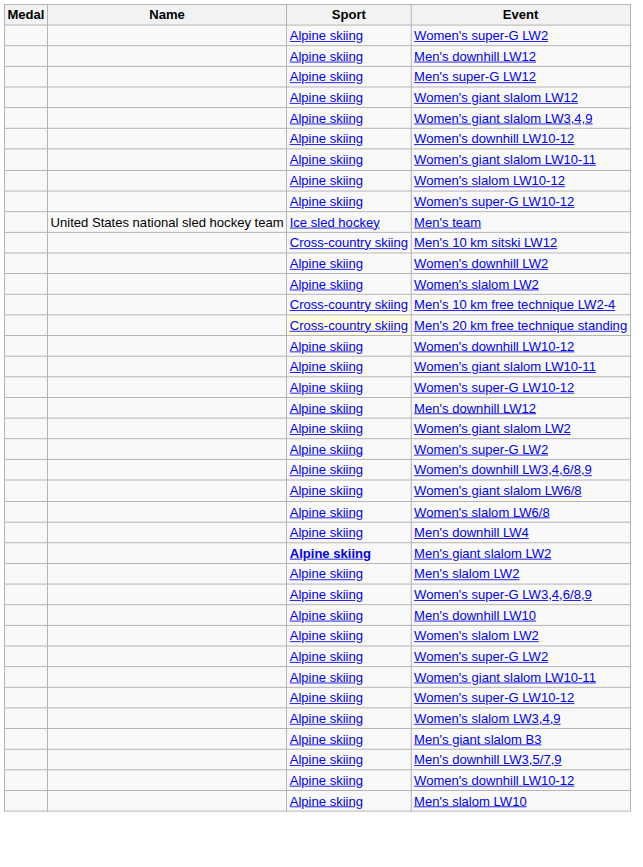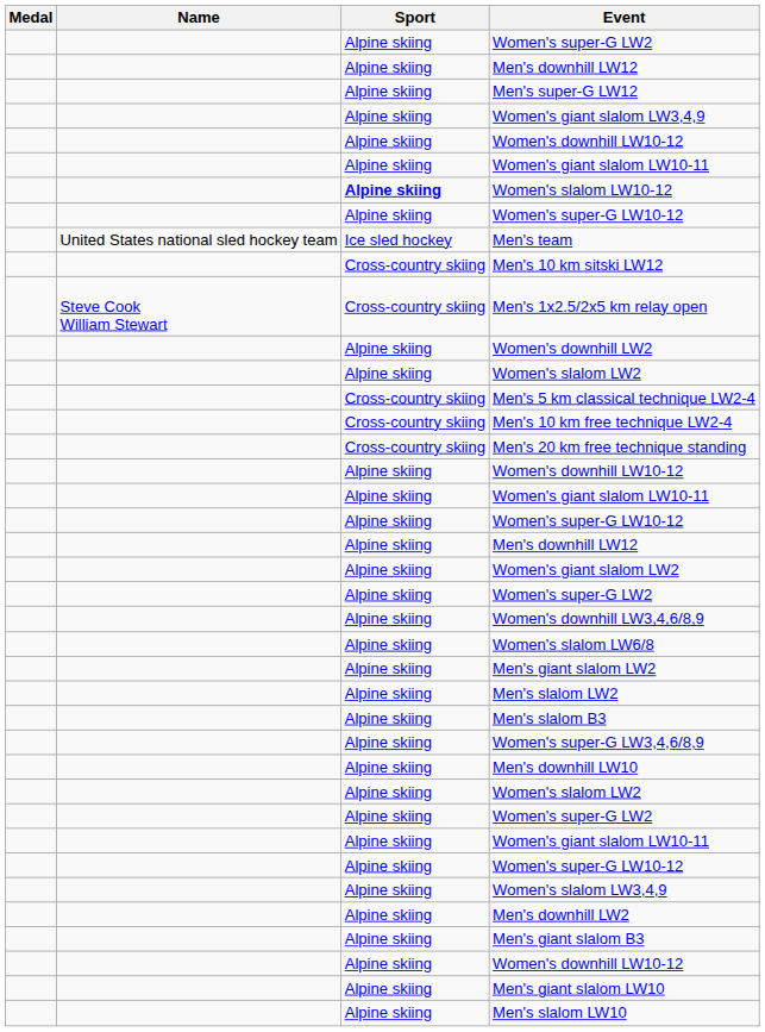- row: Alpine skiing | Women's giant slalom LW12
Women's slalom LW10-12 | Sport: normal -> bold
+ row: Steve Cook William Stewart | Cross-country skiing | Men's 1x2.5/2x5 km relay open
+ row: Cross-country skiing | Men's 5 km classical technique LW2-4
Men's 20 km free technique standing | Sport: lightyellow background -> no background
- row: Alpine skiing | Women's giant slalom LW6/8
- row: Alpine skiing | Men's downhill LW4
Men's giant slalom LW2 | Sport: bold -> normal
+ row: Alpine skiing | Men's slalom B3
+ row: Alpine skiing | Men's downhill LW2
- row: Alpine skiing | Men's downhill LW3,5/7,9
+ row: Alpine skiing | Men's giant slalom LW10
